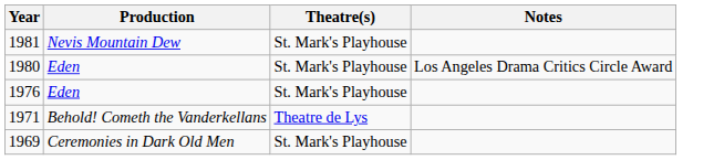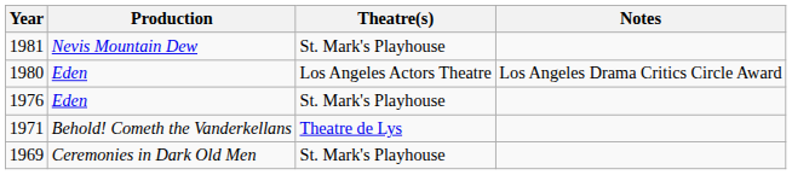1980 | Theatre(s): St. Mark's Playhouse -> Los Angeles Actors Theatre
